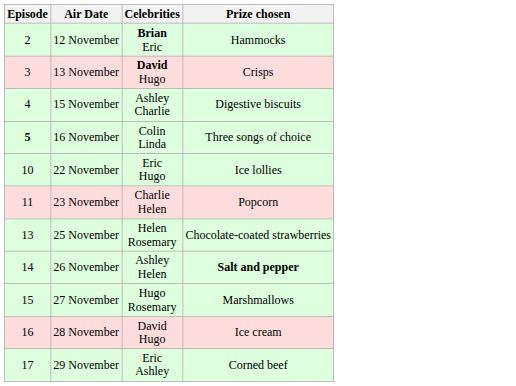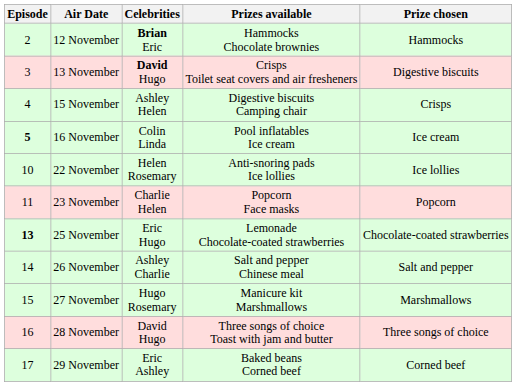+ column: Prizes available | Hammocks Chocolate brownies | Crisps Toilet seat covers and air fresheners | Digestive biscuits Camping chair | Pool inflatables Ice cream | Anti-snoring pads Ice lollies | Popcorn Face masks | Lemonade Chocolate-coated strawberries | Salt and pepper Chinese meal | Manicure kit Marshmallows | Three songs of choice Toast with jam and butter | Baked beans Corned beef
13 November | Prize chosen: Crisps -> Digestive biscuits
15 November | Celebrities: Ashley Charlie -> Ashley Helen
15 November | Prize chosen: Digestive biscuits -> Crisps
16 November | Prize chosen: Three songs of choice -> Ice cream
22 November | Celebrities: Eric Hugo -> Helen Rosemary
25 November | Episode: normal -> bold
25 November | Celebrities: Helen Rosemary -> Eric Hugo
26 November | Celebrities: Ashley Helen -> Ashley Charlie
26 November | Prize chosen: bold -> normal
28 November | Prize chosen: Ice cream -> Three songs of choice
